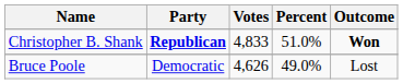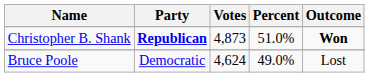Christopher B. Shank | Votes: 4,833 -> 4,873
Bruce Poole | Votes: 4,626 -> 4,624
